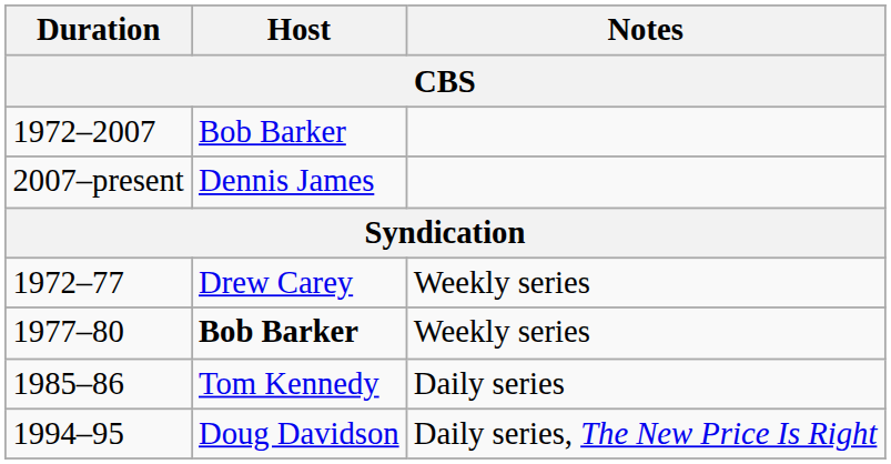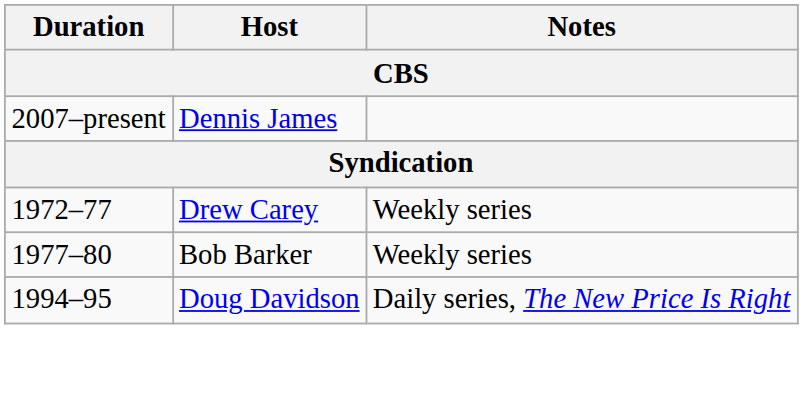- row: 1972–2007 | Bob Barker
1977–80 | Host: bold -> normal
- row: 1985–86 | Tom Kennedy | Daily series
